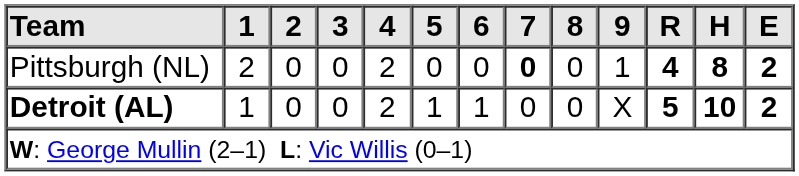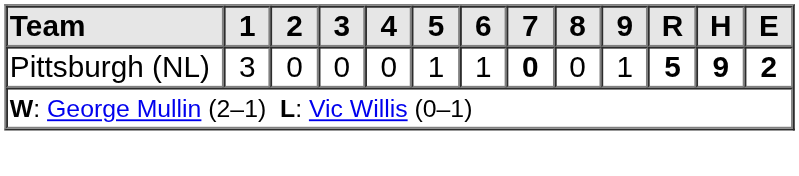Pittsburgh (NL) | 1: 2 -> 3
Pittsburgh (NL) | 4: 2 -> 0
Pittsburgh (NL) | 5: 0 -> 1
Pittsburgh (NL) | 6: 0 -> 1
Pittsburgh (NL) | R: 4 -> 5
Pittsburgh (NL) | H: 8 -> 9
- row: Detroit (AL) | 1 | 0 | 0 | 2 | 1 | 1 | 0 | 0 | X | 5 | 10 | 2
